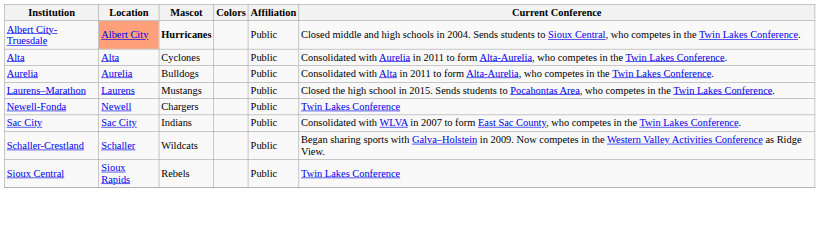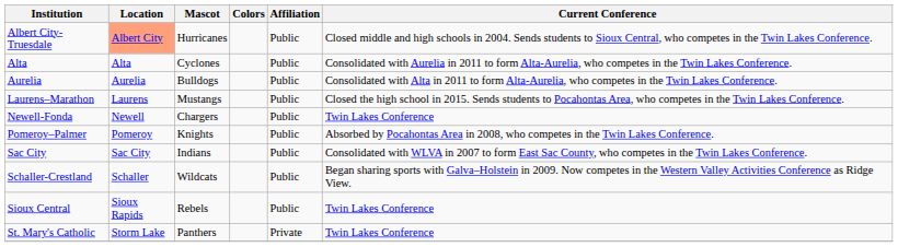Albert City-Truesdale | Mascot: bold -> normal
+ row: Pomeroy–Palmer | Pomeroy | Knights | Public | Absorbed by Pocahontas Area in 2008, who competes in the Twin Lakes Conference.
+ row: St. Mary's Catholic | Storm Lake | Panthers | Private | Twin Lakes Conference
